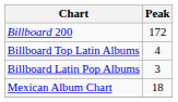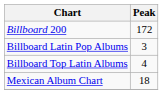rows swapped: Billboard Top Latin Albums <-> Billboard Latin Pop Albums
